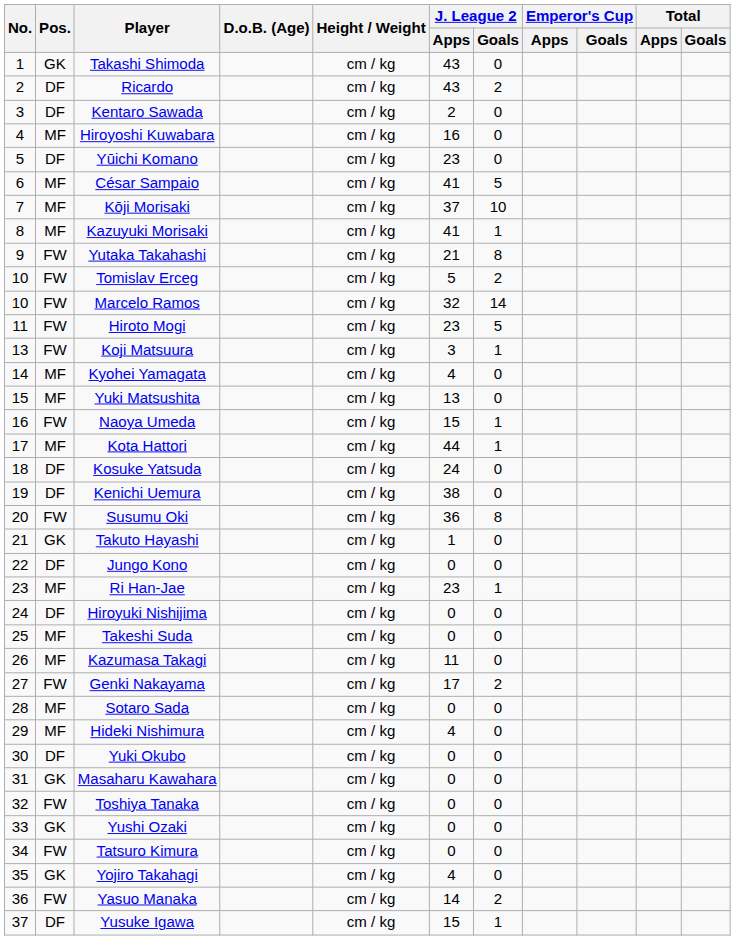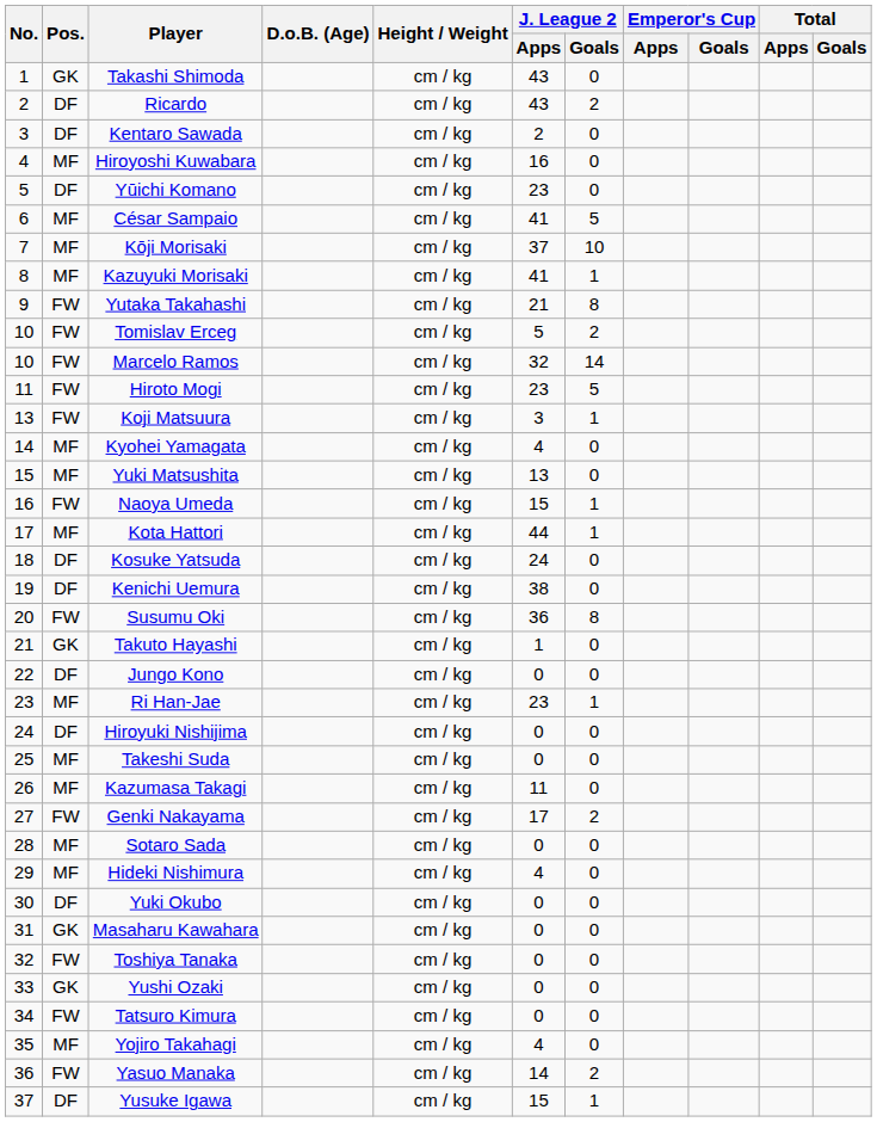Yojiro Takahagi | Pos.: GK -> MF
